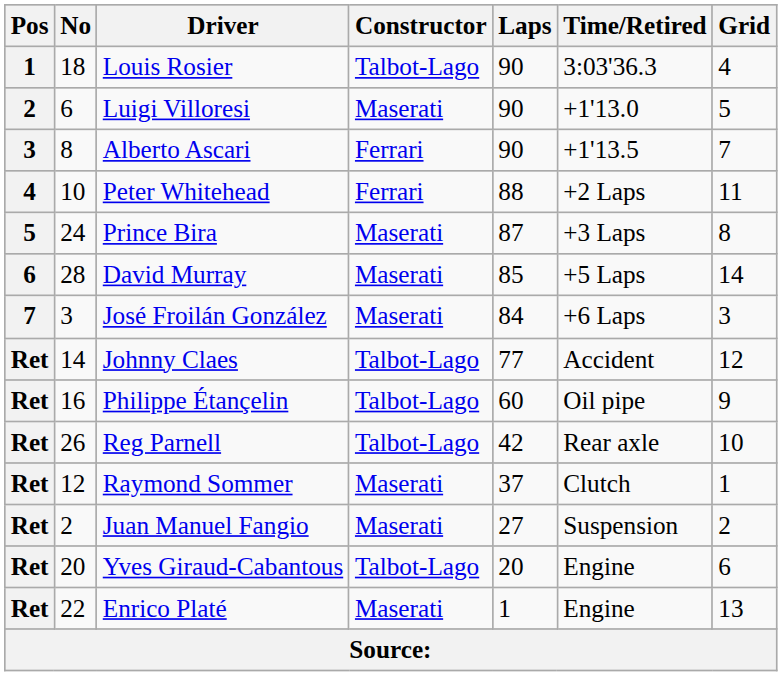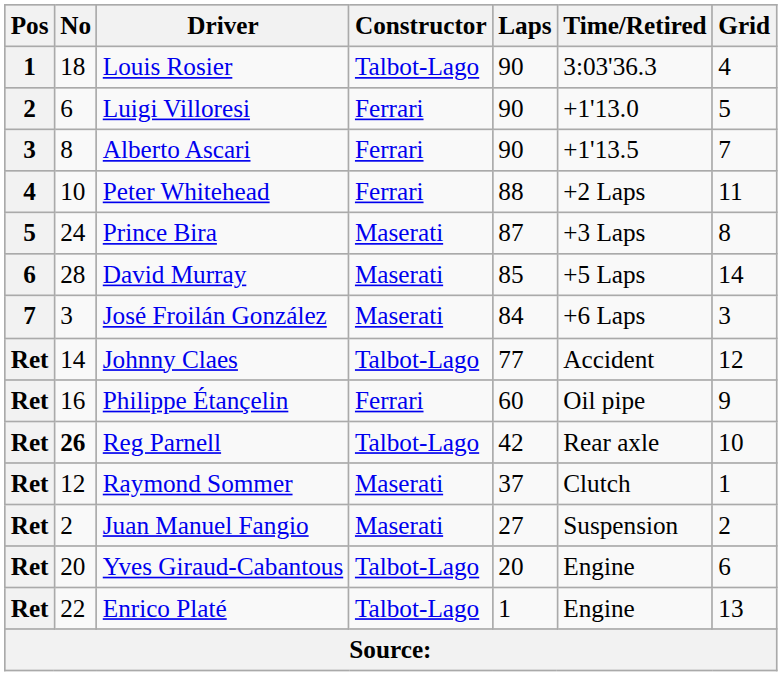Luigi Villoresi | Constructor: Maserati -> Ferrari
Philippe Étançelin | Constructor: Talbot-Lago -> Ferrari
Reg Parnell | No: normal -> bold
Enrico Platé | Constructor: Maserati -> Talbot-Lago
